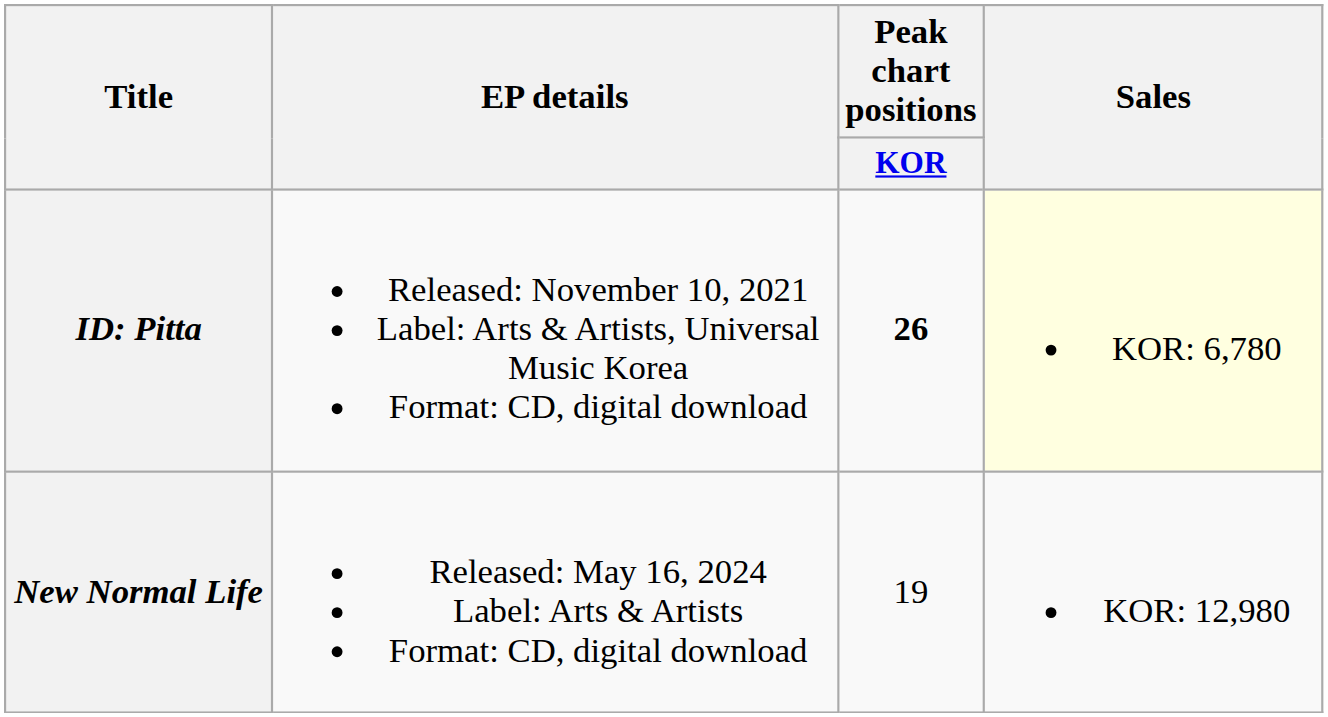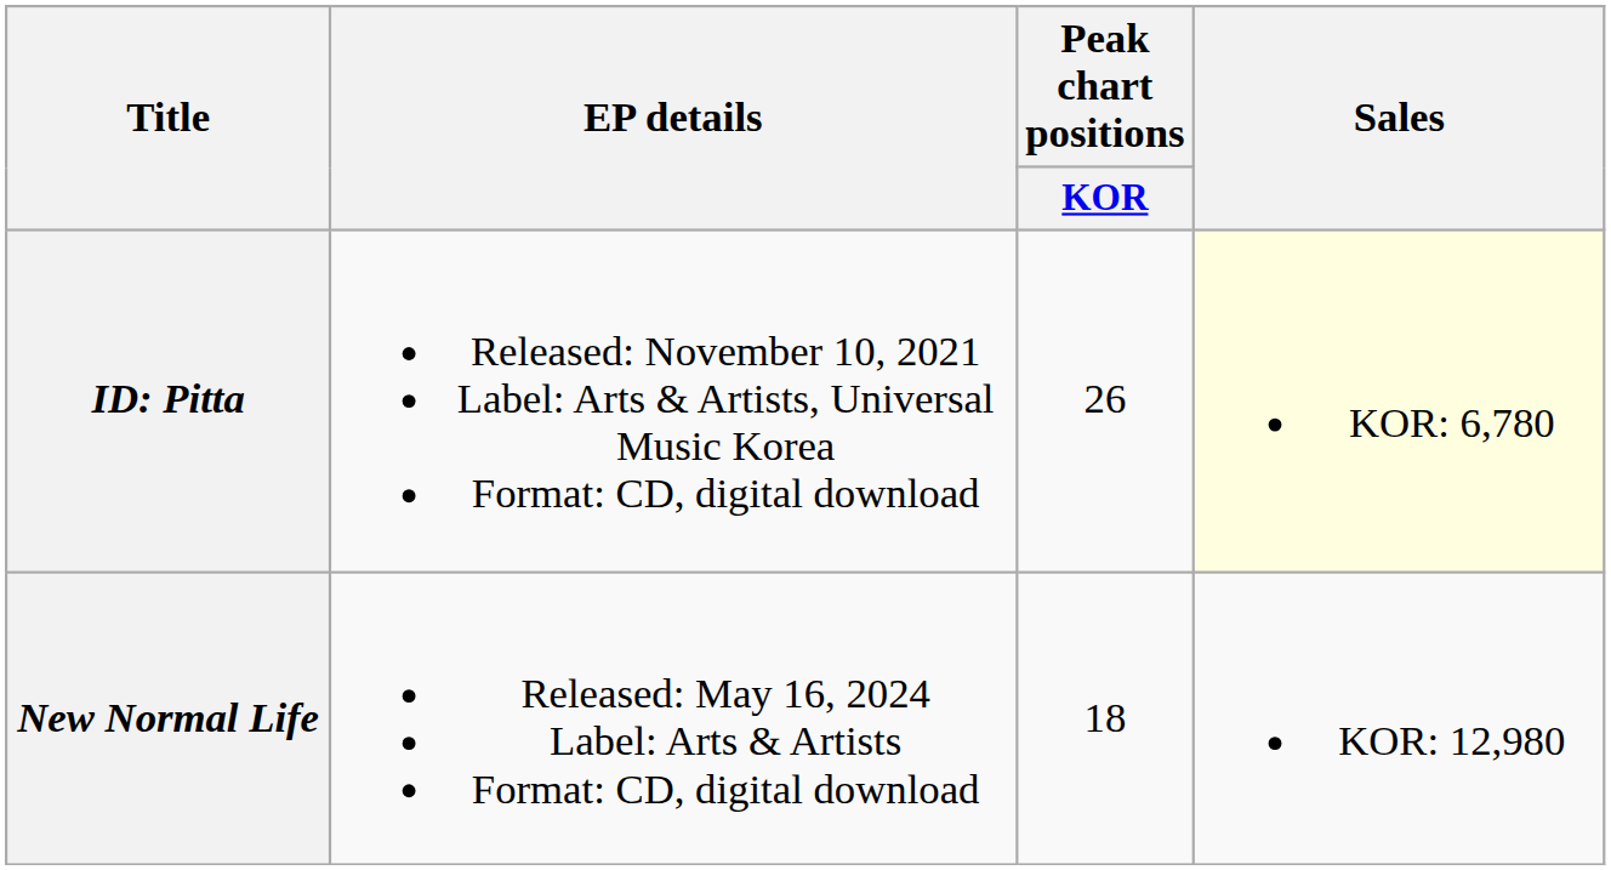ID: Pitta | Peak chart positions / KOR: bold -> normal
New Normal Life | Peak chart positions / KOR: 19 -> 18
